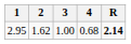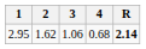2.95 | 3: 1.00 -> 1.06
